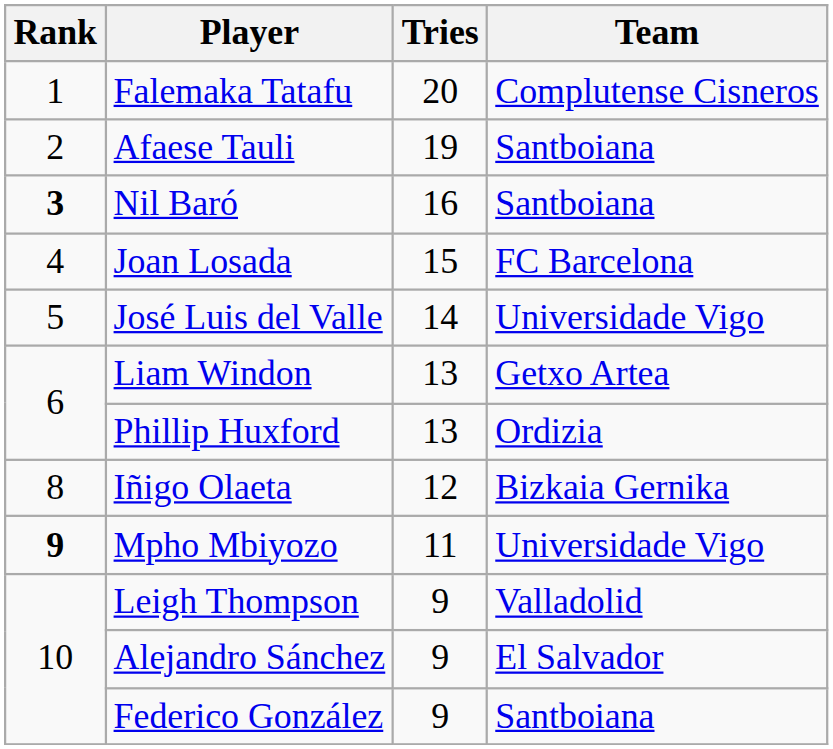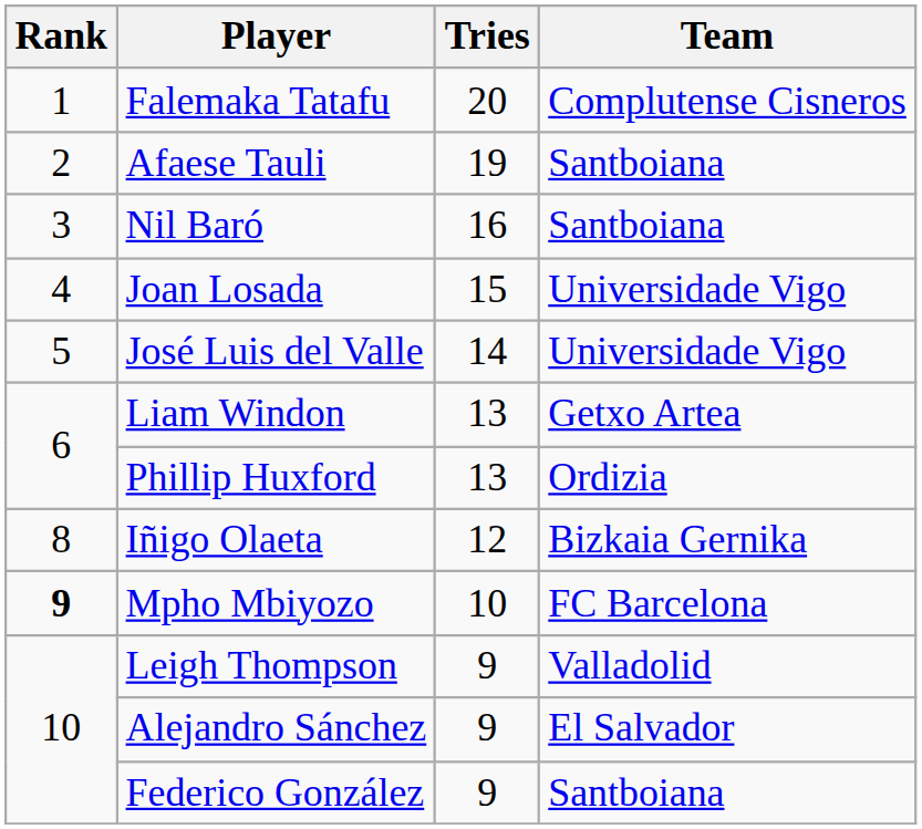Nil Baró | Rank: bold -> normal
Joan Losada | Team: FC Barcelona -> Universidade Vigo
Mpho Mbiyozo | Tries: 11 -> 10
Mpho Mbiyozo | Team: Universidade Vigo -> FC Barcelona
